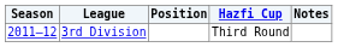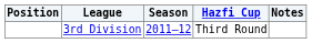columns swapped: Season <-> Position
